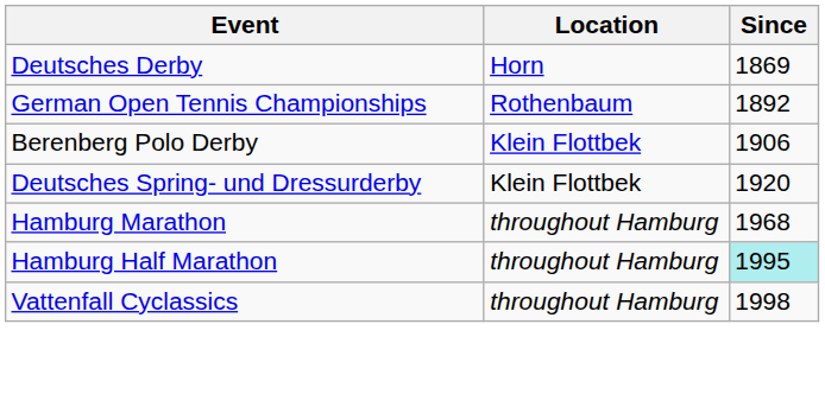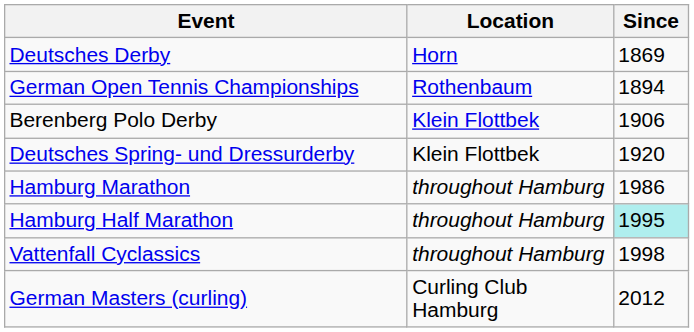German Open Tennis Championships | Since: 1892 -> 1894
Hamburg Marathon | Since: 1968 -> 1986
+ row: German Masters (curling) | Curling Club Hamburg | 2012
